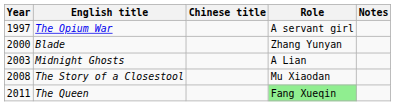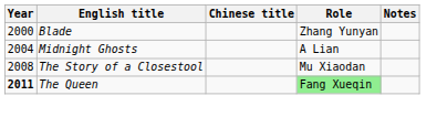- row: 1997 | The Opium War | A servant girl
Midnight Ghosts | Year: 2003 -> 2004
The Queen | Year: normal -> bold
